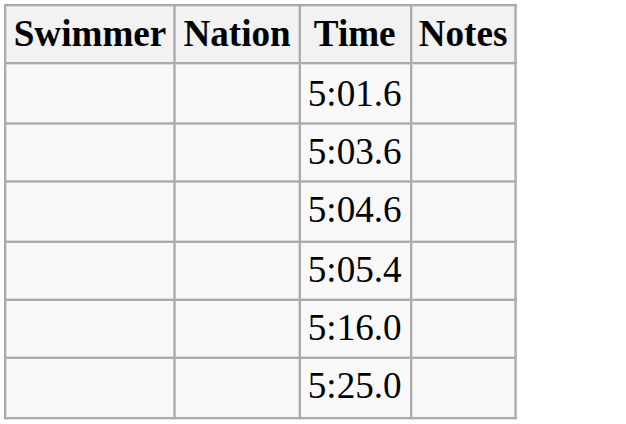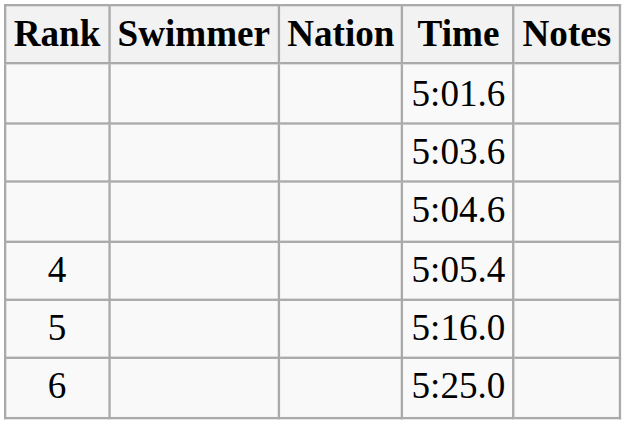+ column: Rank | 4 | 5 | 6
